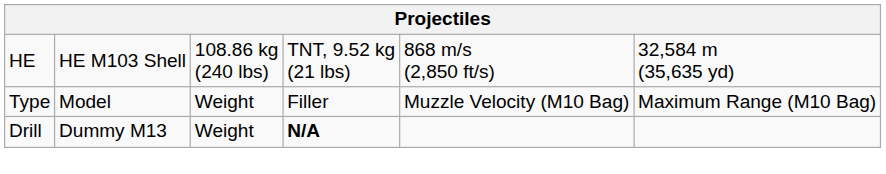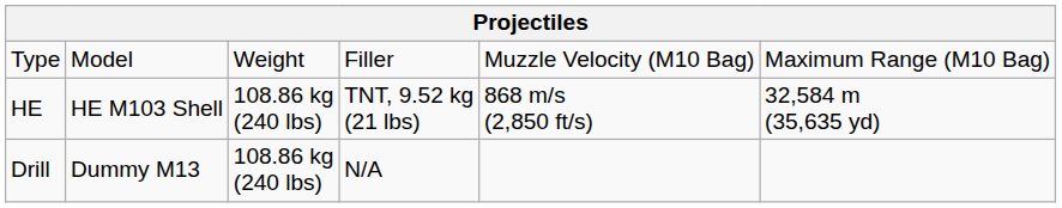rows swapped: Type <-> HE
Drill | column 3: Weight -> 108.86 kg (240 lbs)
Drill | column 4: bold -> normal
